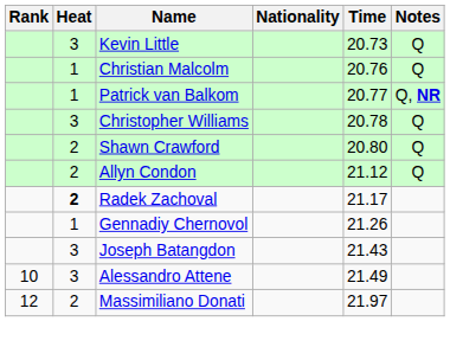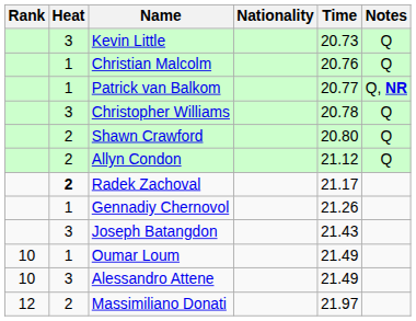+ row: 10 | 1 | Oumar Loum | 21.49
